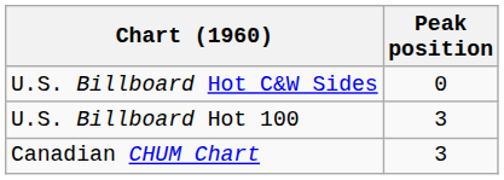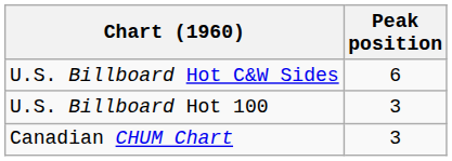U.S. Billboard Hot C&W Sides | Peak position: 0 -> 6
